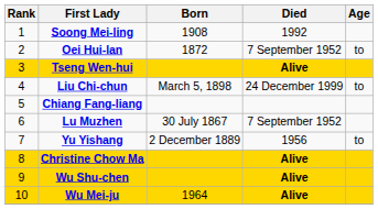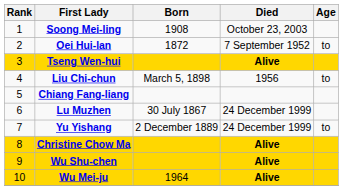Soong Mei-ling | Died: 1992 -> October 23, 2003
Liu Chi-chun | Died: 24 December 1999 -> 1956
Lu Muzhen | Died: 7 September 1952 -> 24 December 1999
Yu Yishang | Died: 1956 -> 24 December 1999
